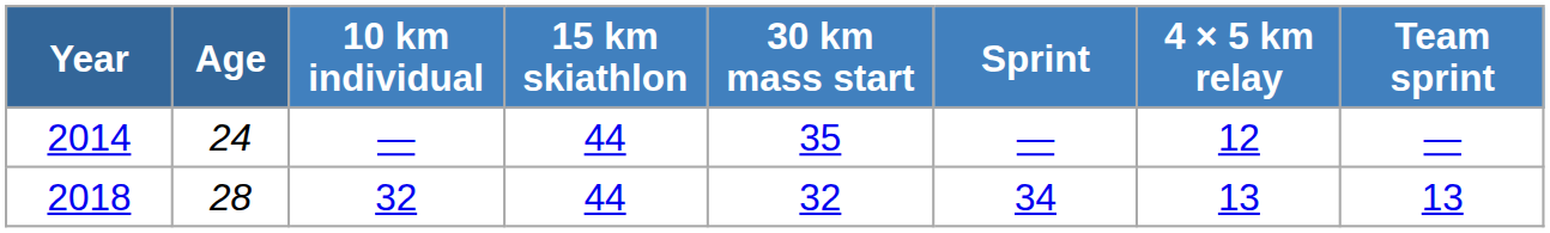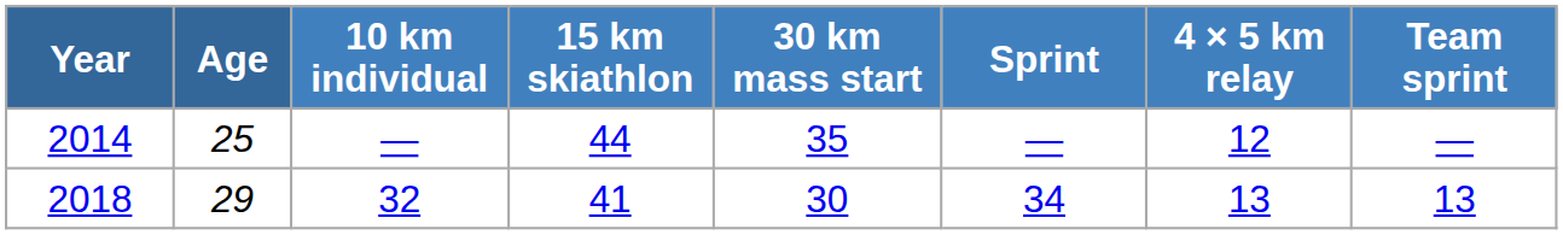2014 | Age: 24 -> 25
2018 | Age: 28 -> 29
2018 | 15 km skiathlon: 44 -> 41
2018 | 30 km mass start: 32 -> 30
